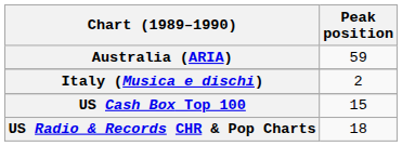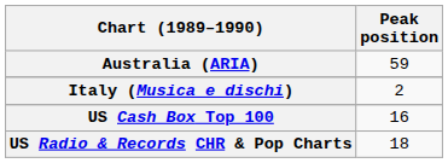US Cash Box Top 100 | Peak position: 15 -> 16
